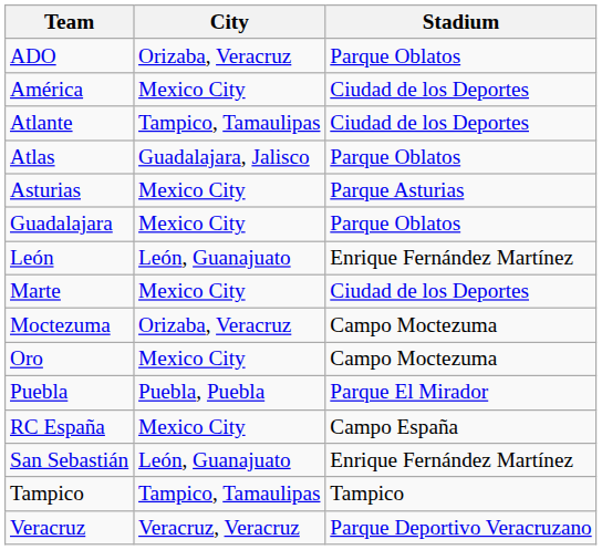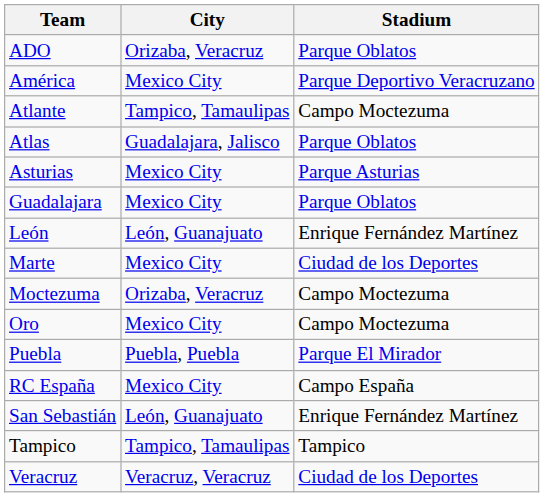América | Stadium: Ciudad de los Deportes -> Parque Deportivo Veracruzano
Atlante | Stadium: Ciudad de los Deportes -> Campo Moctezuma
Veracruz | Stadium: Parque Deportivo Veracruzano -> Ciudad de los Deportes
